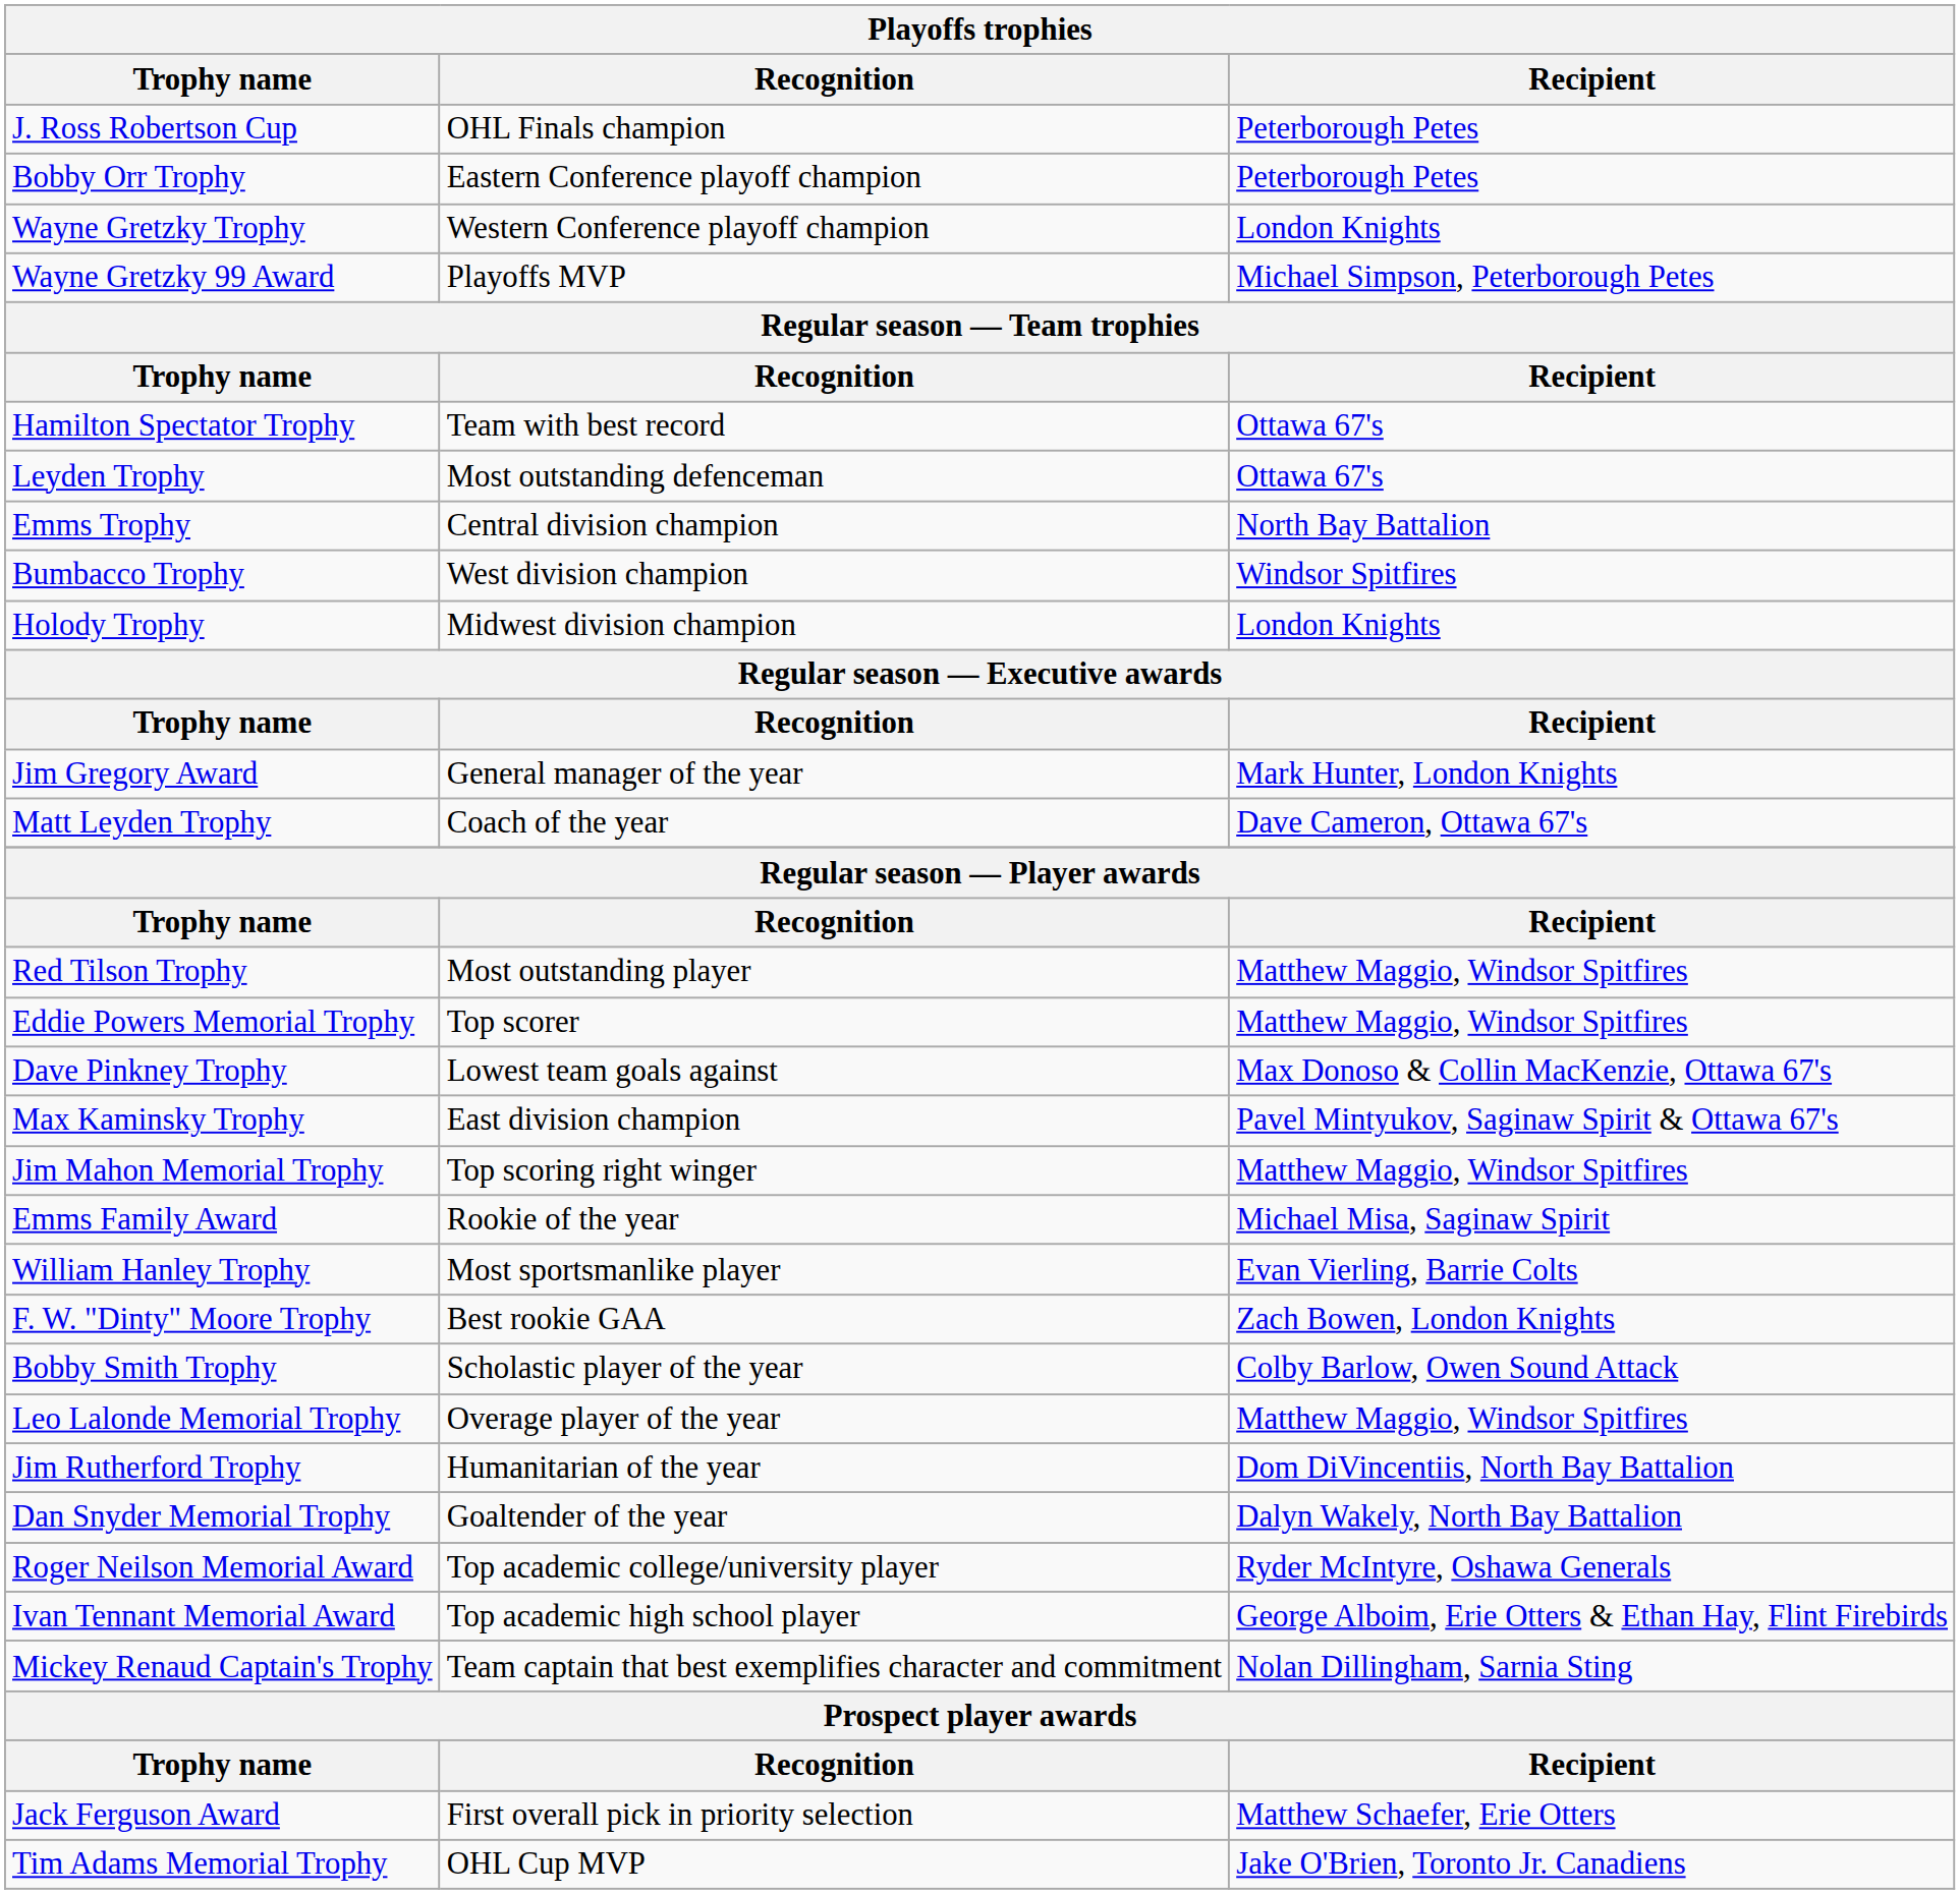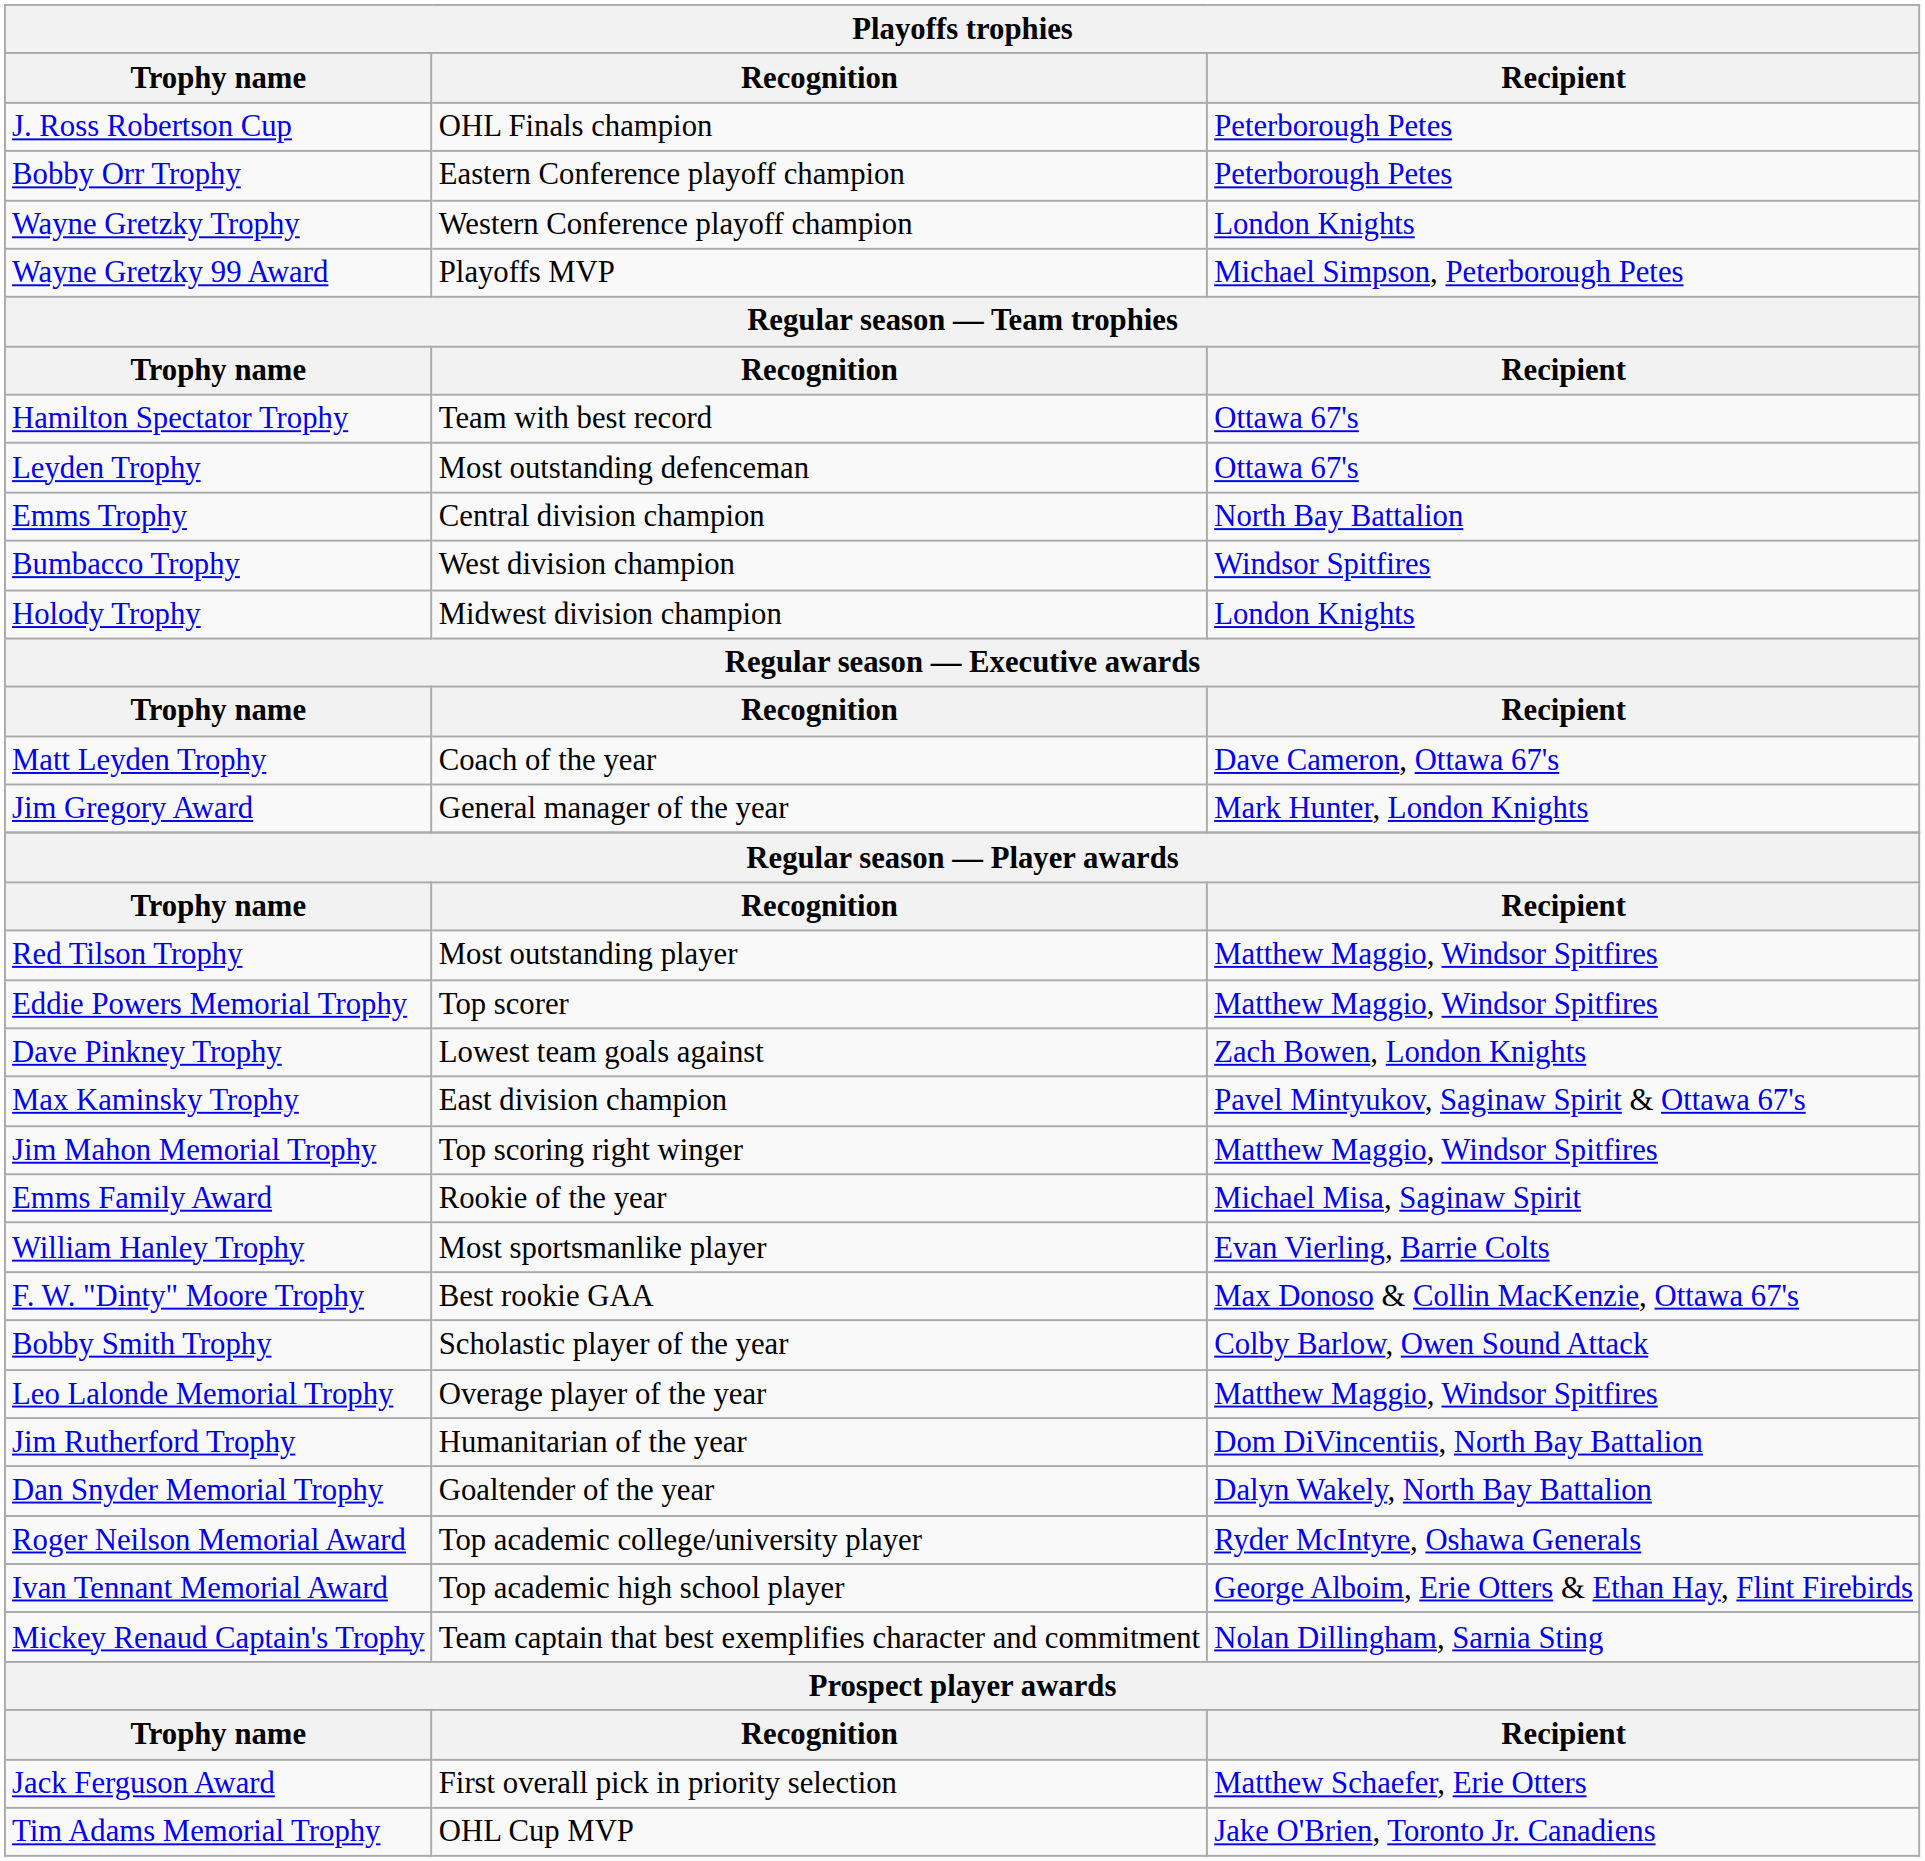rows swapped: Matt Leyden Trophy <-> Jim Gregory Award
Dave Pinkney Trophy | Recipient: Max Donoso & Collin MacKenzie, Ottawa 67's -> Zach Bowen, London Knights
F. W. "Dinty" Moore Trophy | Recipient: Zach Bowen, London Knights -> Max Donoso & Collin MacKenzie, Ottawa 67's
